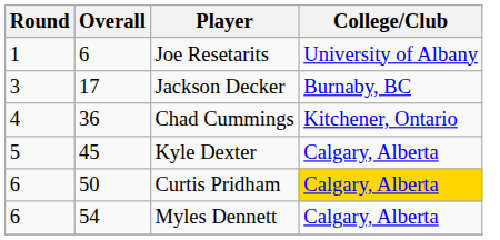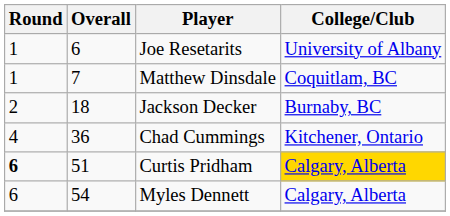+ row: 1 | 7 | Matthew Dinsdale | Coquitlam, BC
Jackson Decker | Round: 3 -> 2
Jackson Decker | Overall: 17 -> 18
- row: 5 | 45 | Kyle Dexter | Calgary, Alberta
Curtis Pridham | Round: normal -> bold
Curtis Pridham | Overall: 50 -> 51
